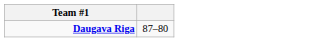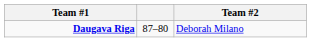+ column: Team #2 | Deborah Milano
